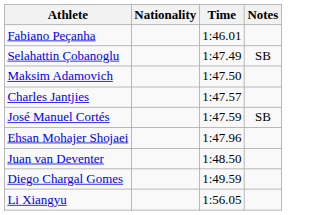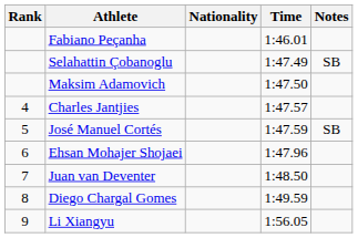+ column: Rank | 4 | 5 | 6 | 7 | 8 | 9
